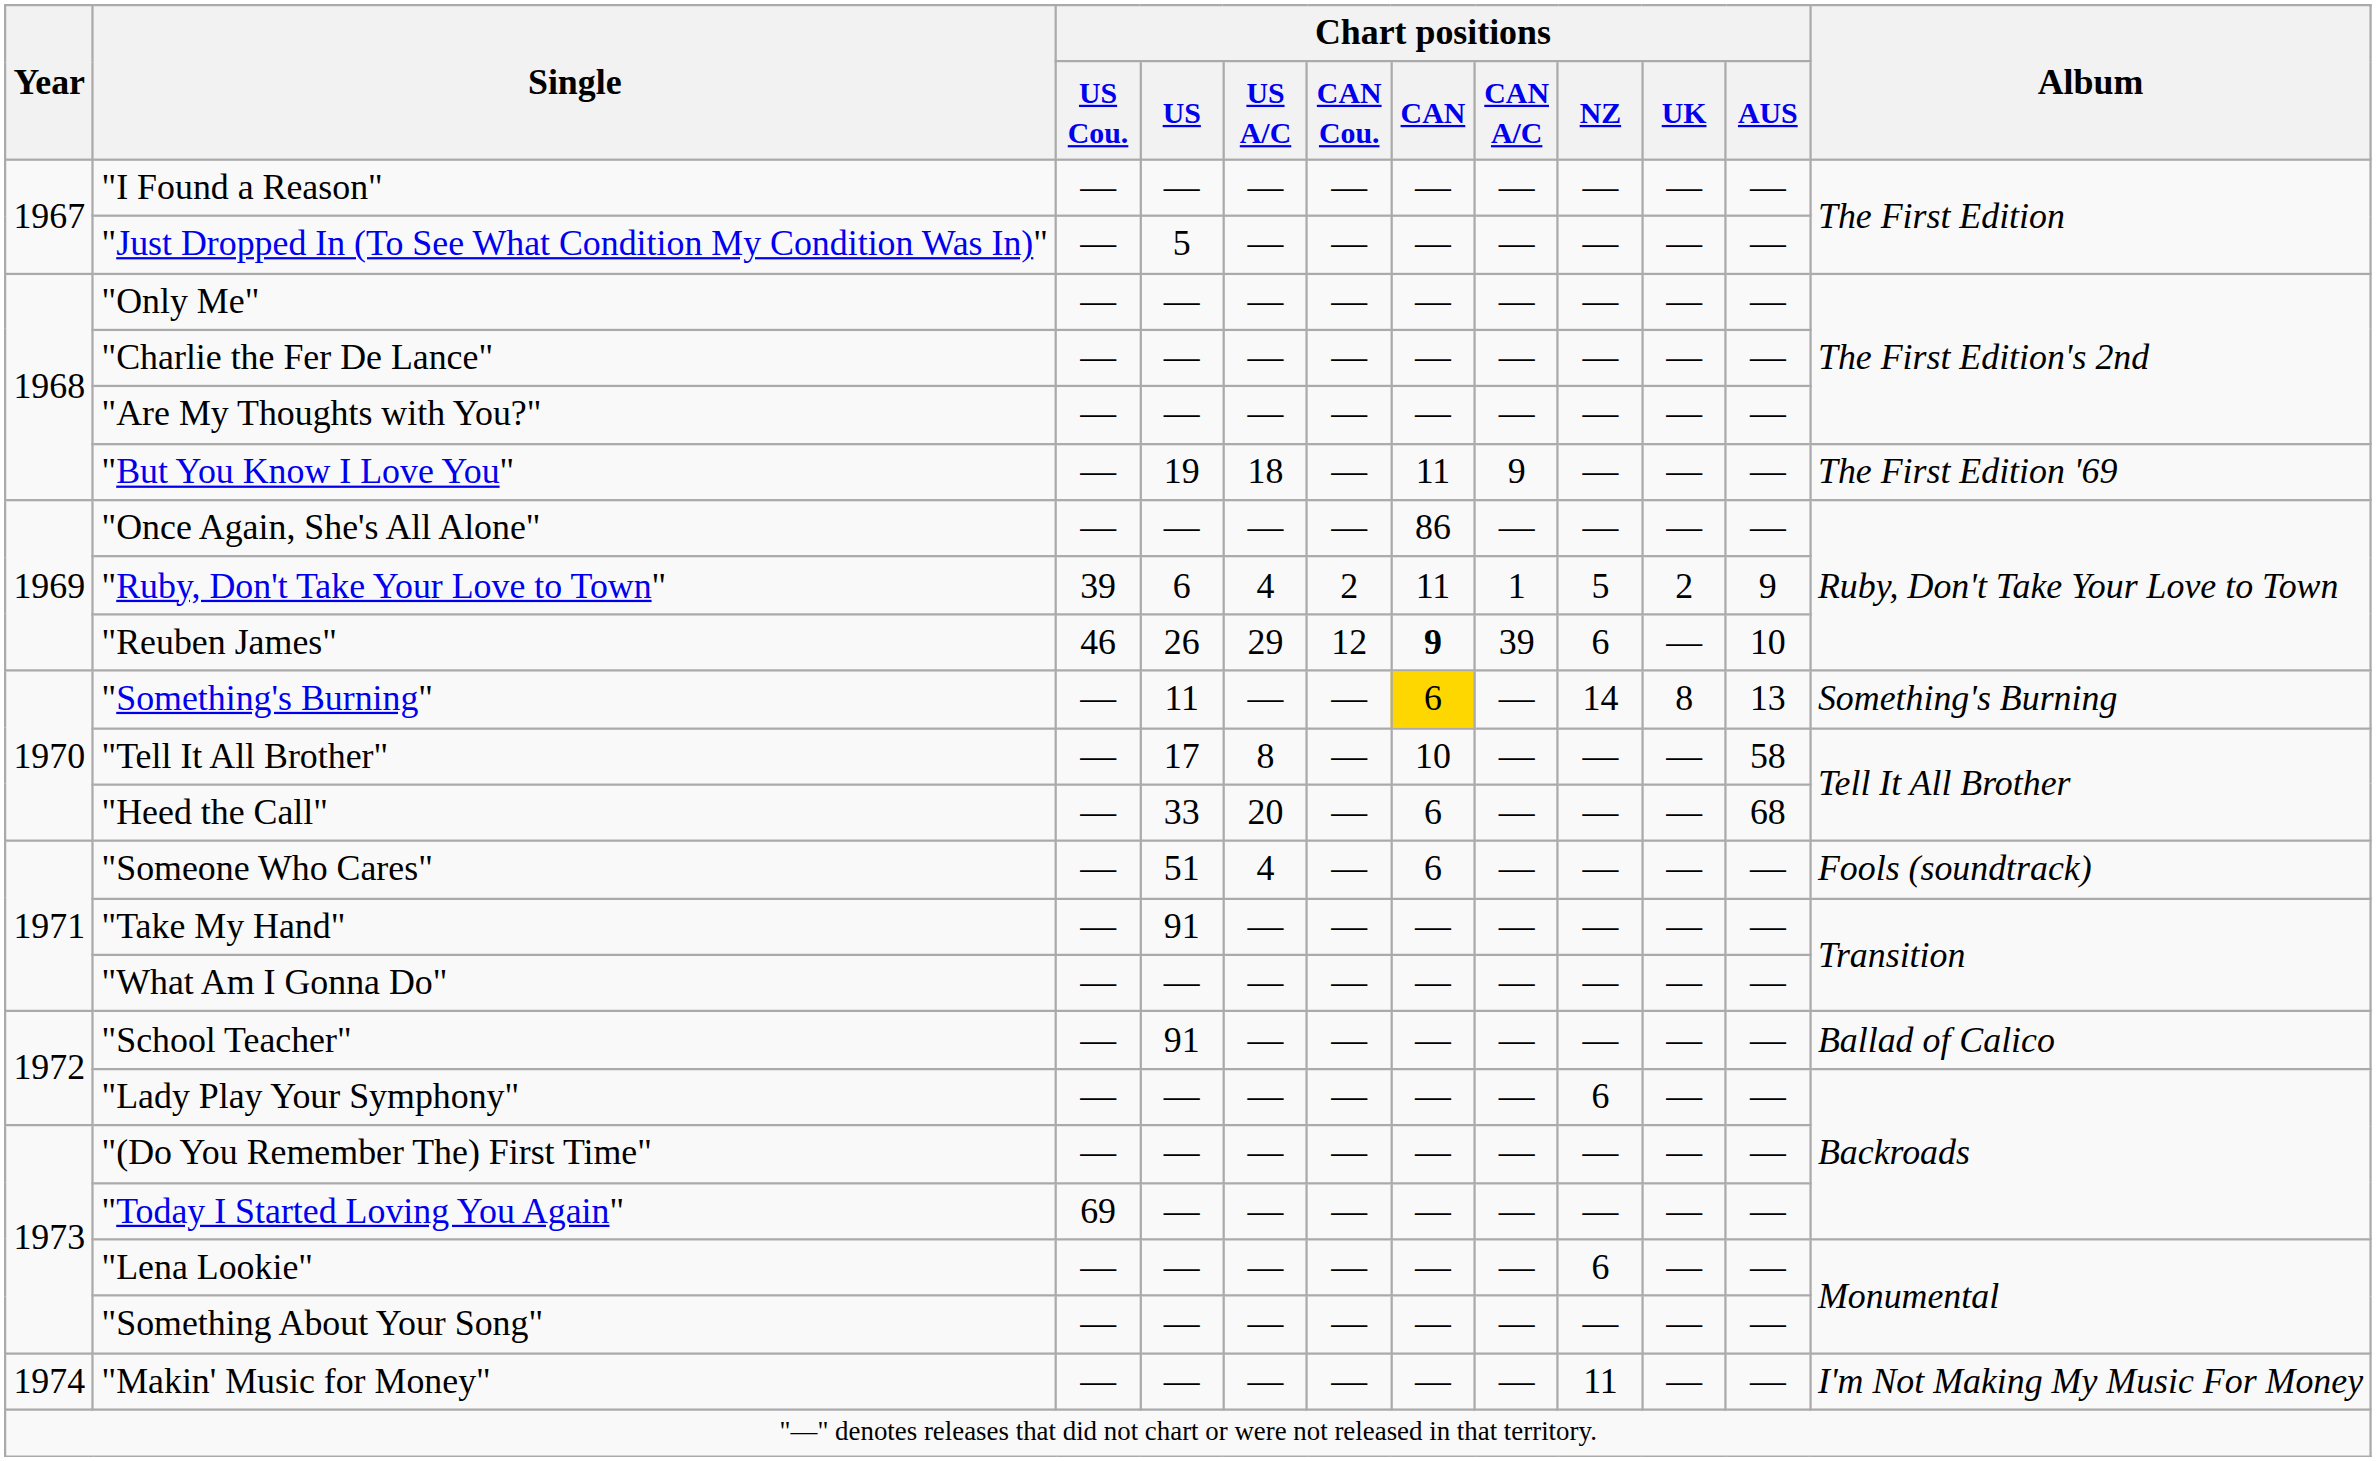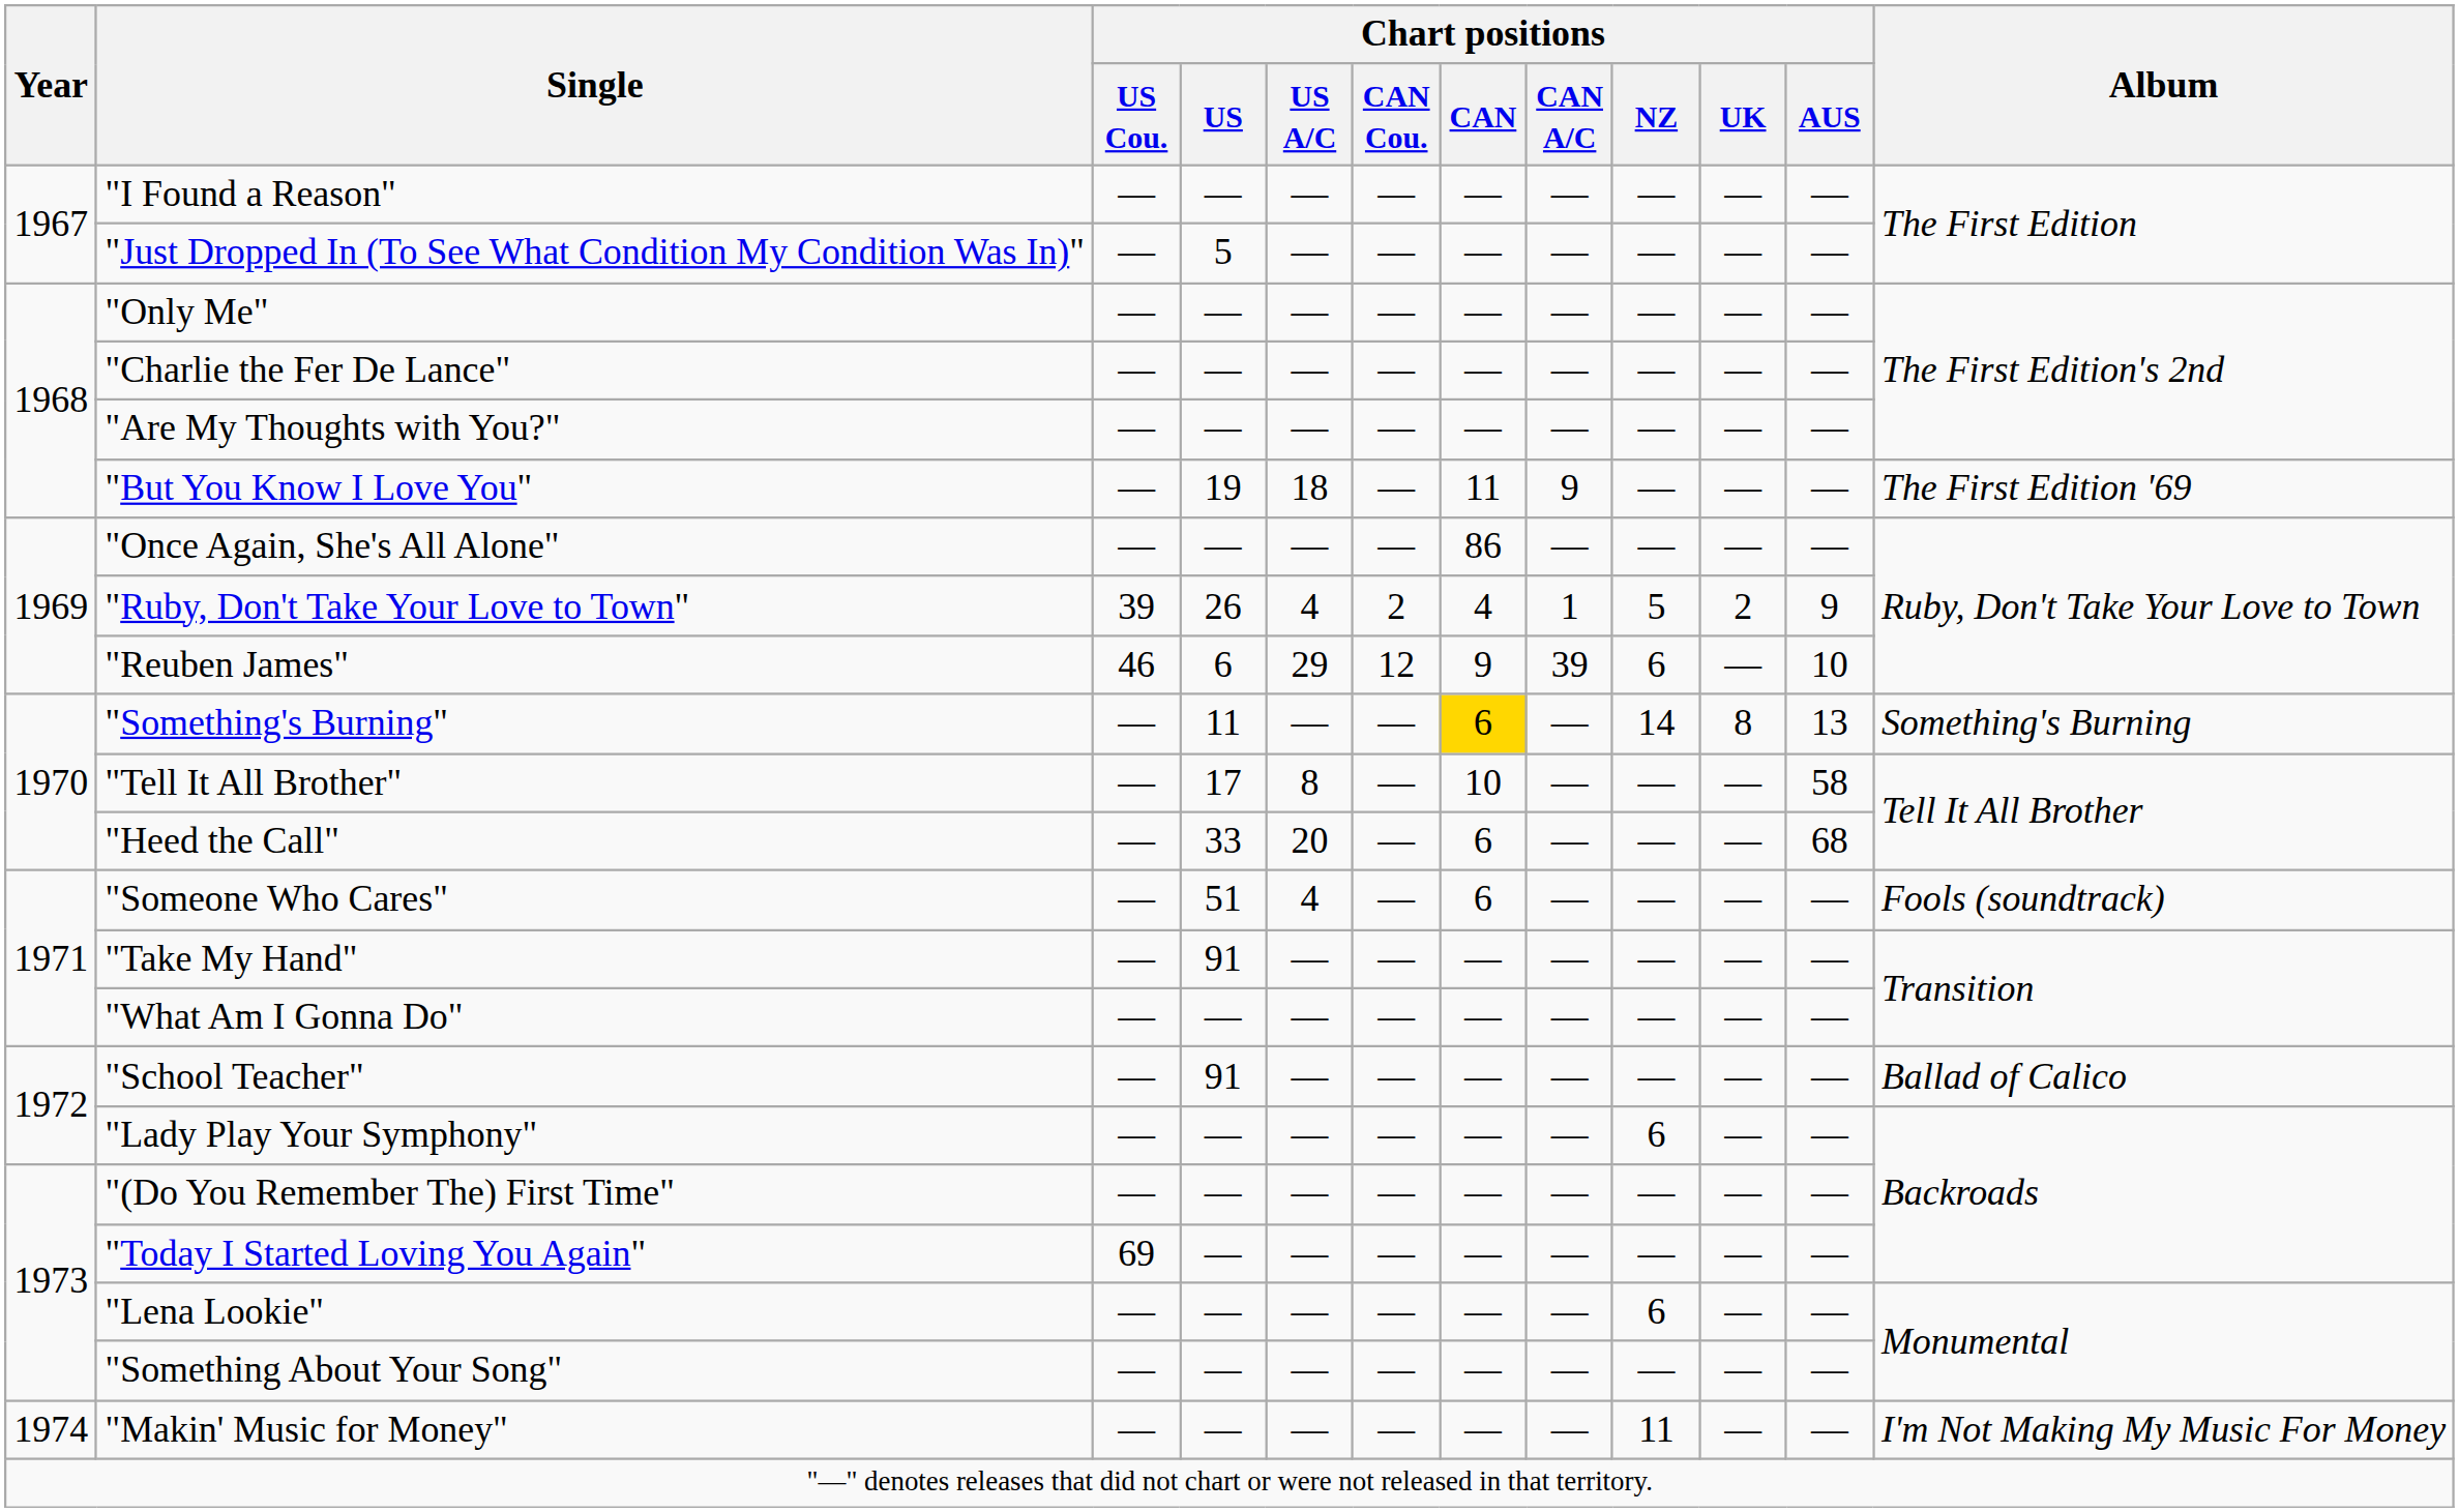"Ruby, Don't Take Your Love to Town" | Chart positions / US: 6 -> 26
"Ruby, Don't Take Your Love to Town" | Chart positions / CAN: 11 -> 4
"Reuben James" | Chart positions / US: 26 -> 6
"Reuben James" | Chart positions / CAN: bold -> normal
